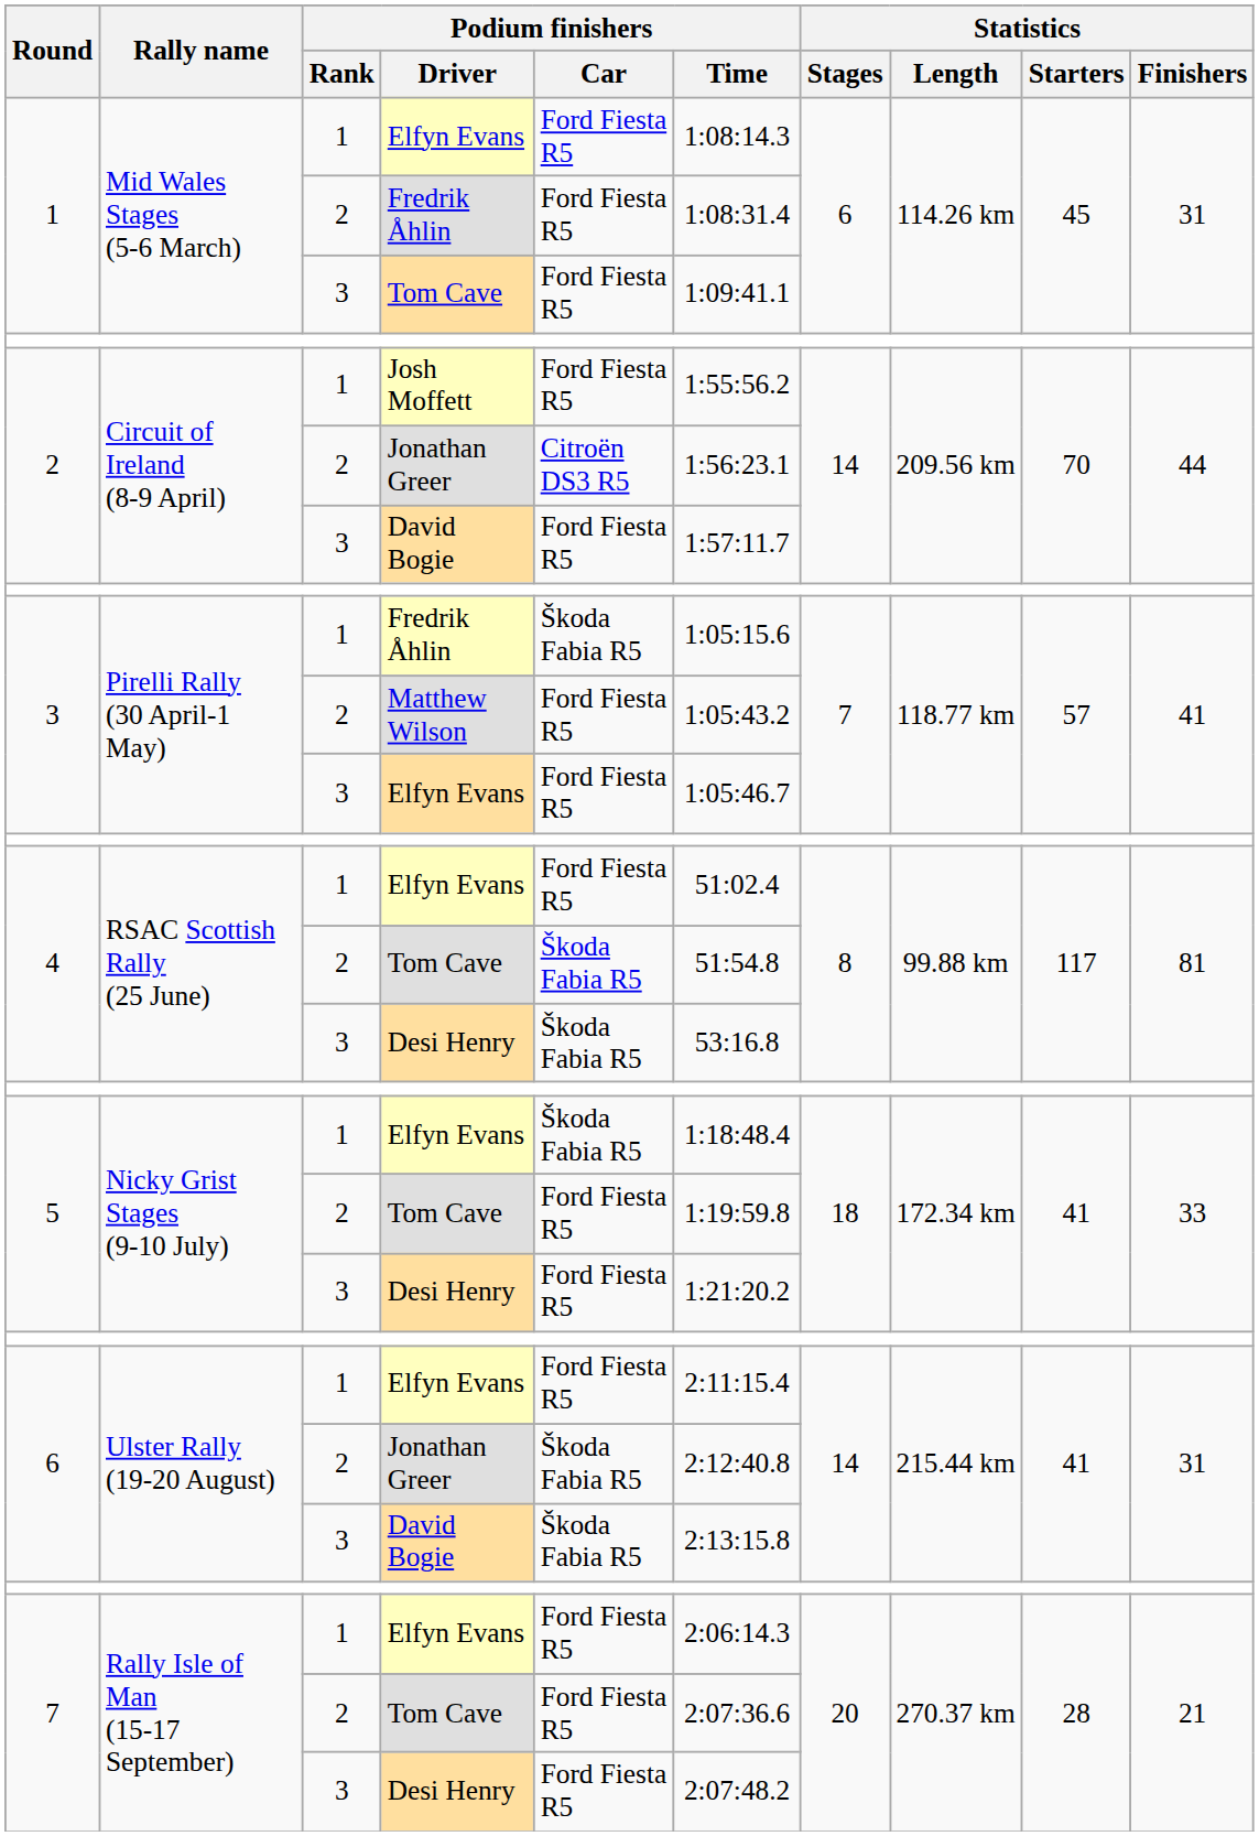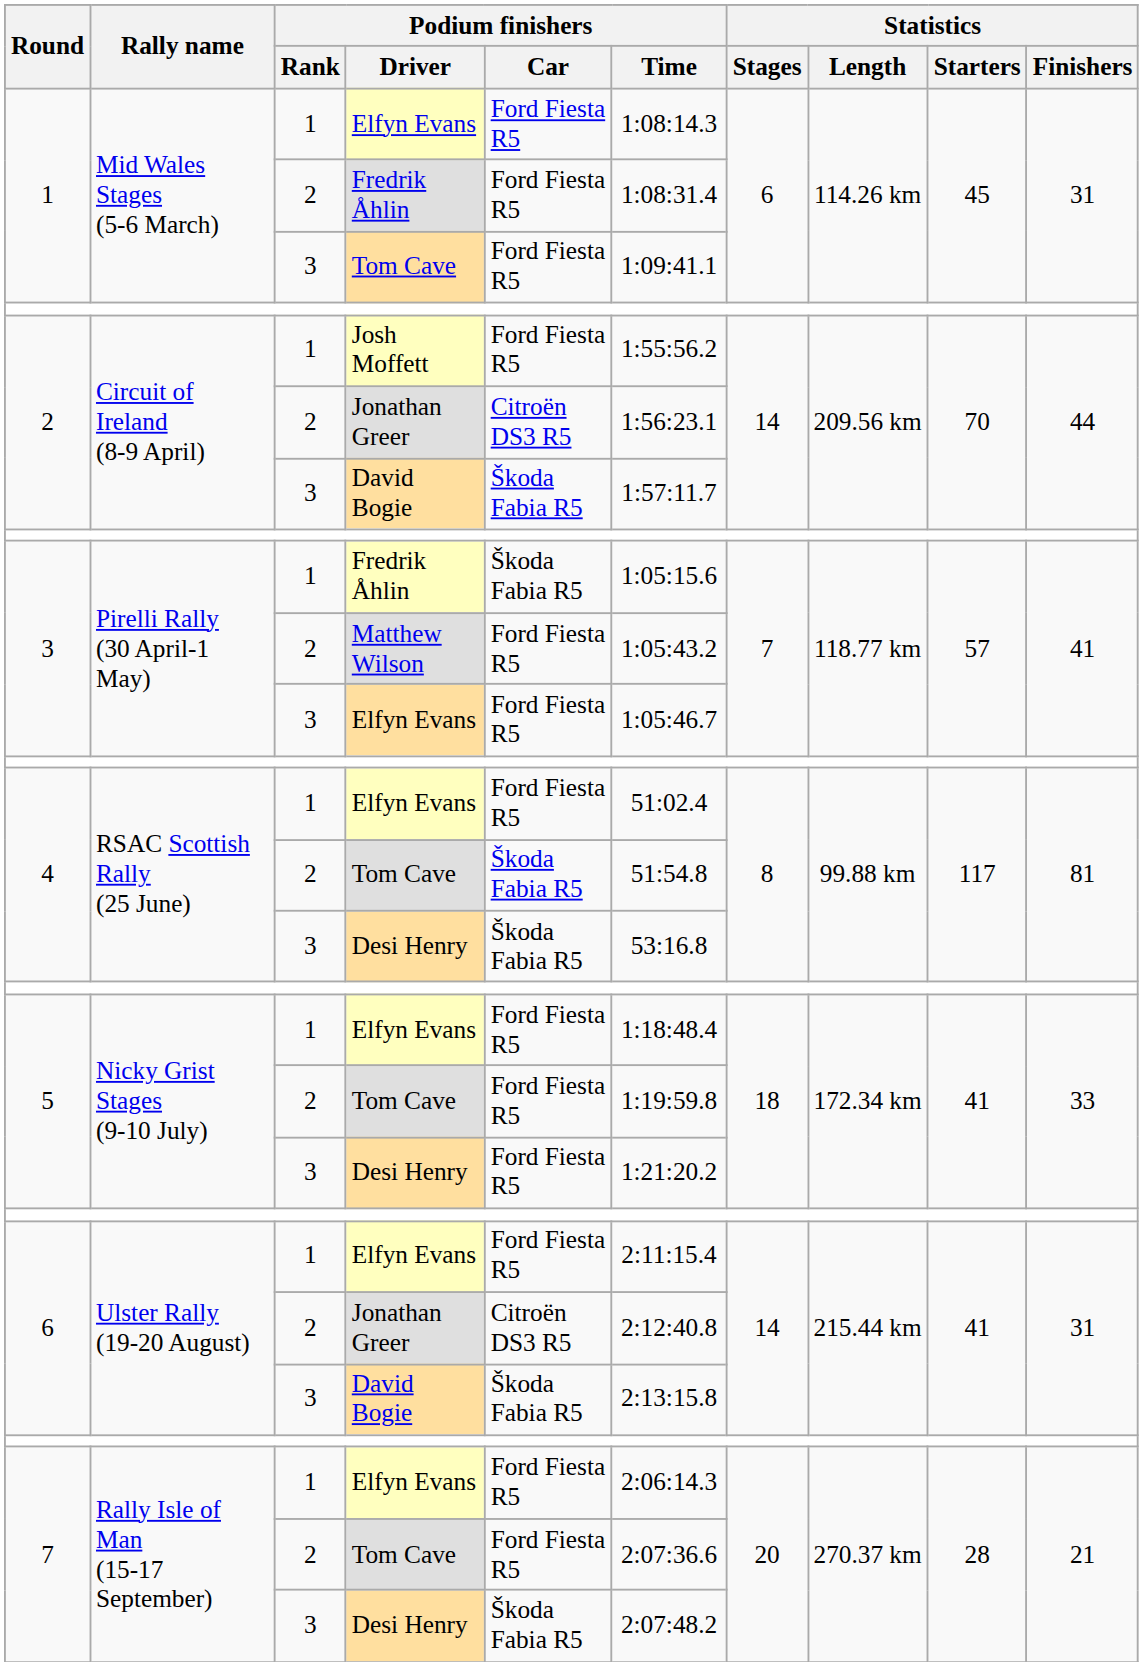2 / David Bogie | Podium finishers / Car: Ford Fiesta R5 -> Škoda Fabia R5
5 / Elfyn Evans | Podium finishers / Car: Škoda Fabia R5 -> Ford Fiesta R5
6 / Jonathan Greer | Podium finishers / Car: Škoda Fabia R5 -> Citroën DS3 R5
7 / Desi Henry | Podium finishers / Car: Ford Fiesta R5 -> Škoda Fabia R5
